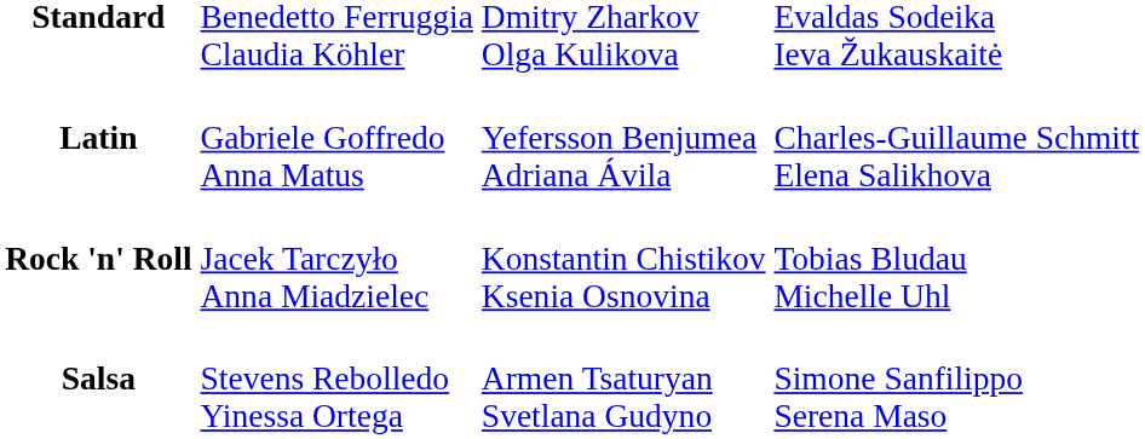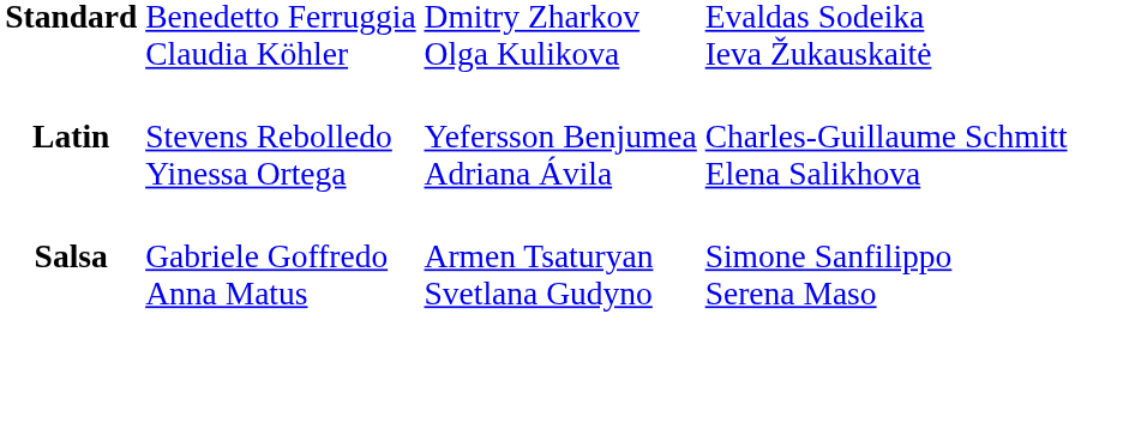Latin | column 2: Gabriele Goffredo Anna Matus -> Stevens Rebolledo Yinessa Ortega
- row: Rock 'n' Roll | Jacek Tarczyło Anna Miadzielec | Konstantin Chistikov Ksenia Osnovina | Tobias Bludau Michelle Uhl
Salsa | column 2: Stevens Rebolledo Yinessa Ortega -> Gabriele Goffredo Anna Matus
